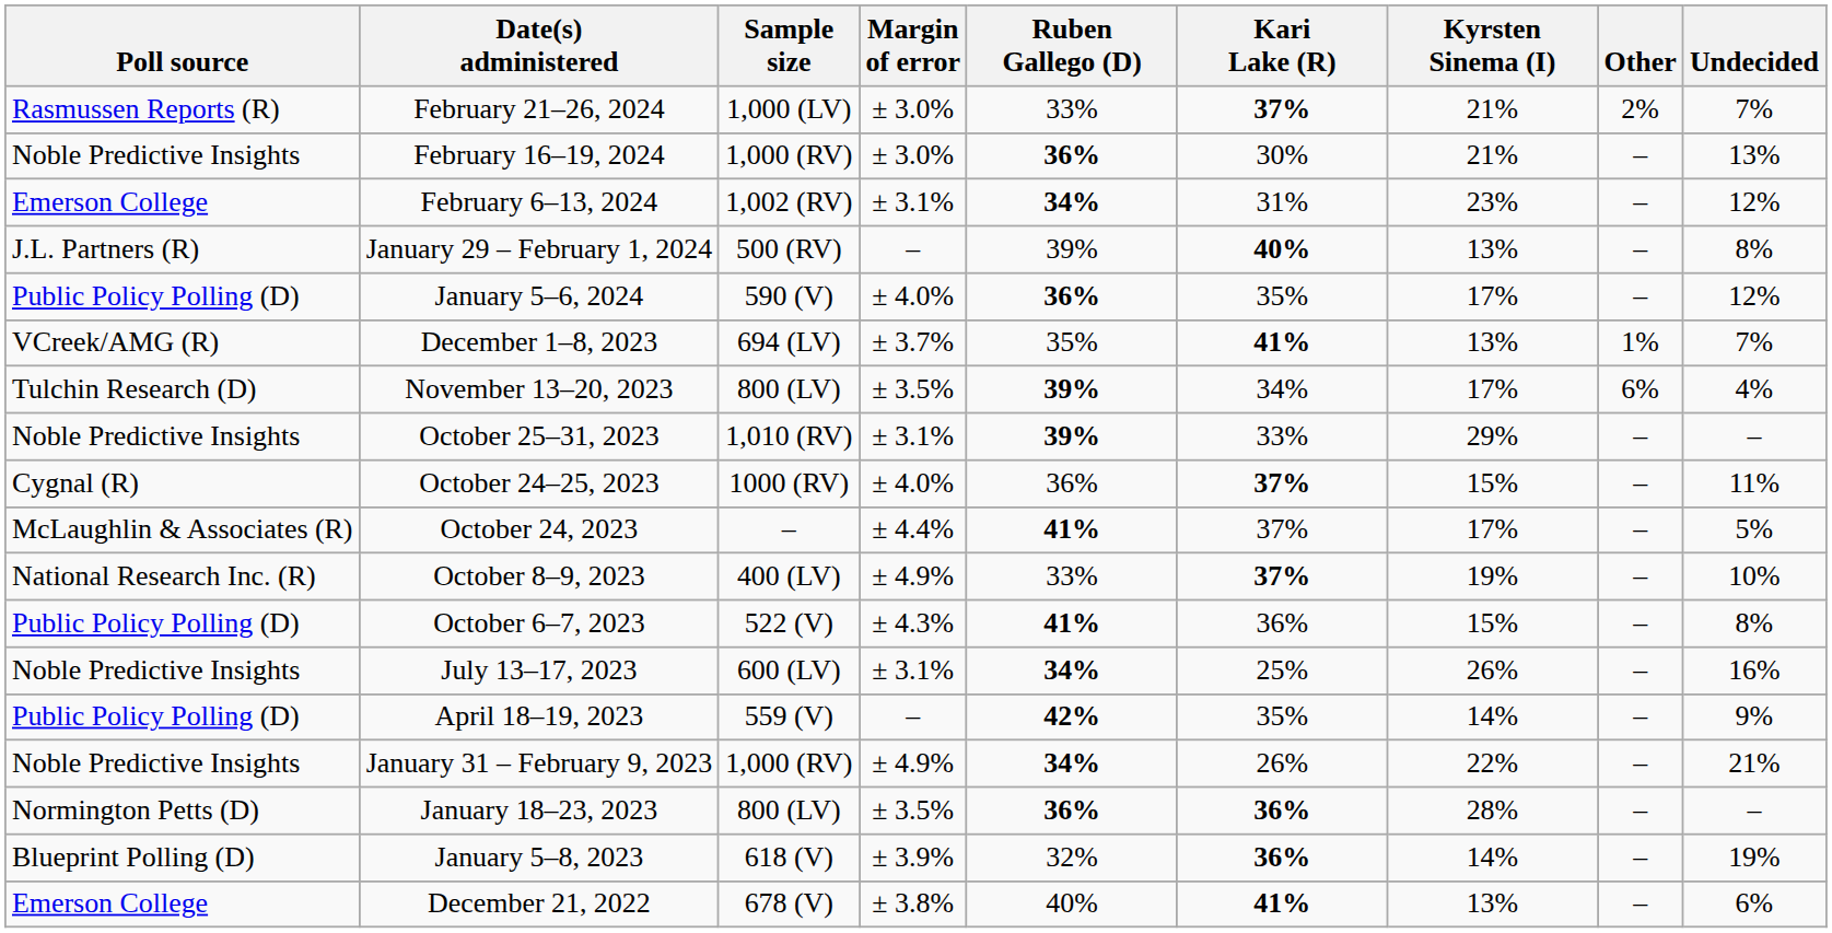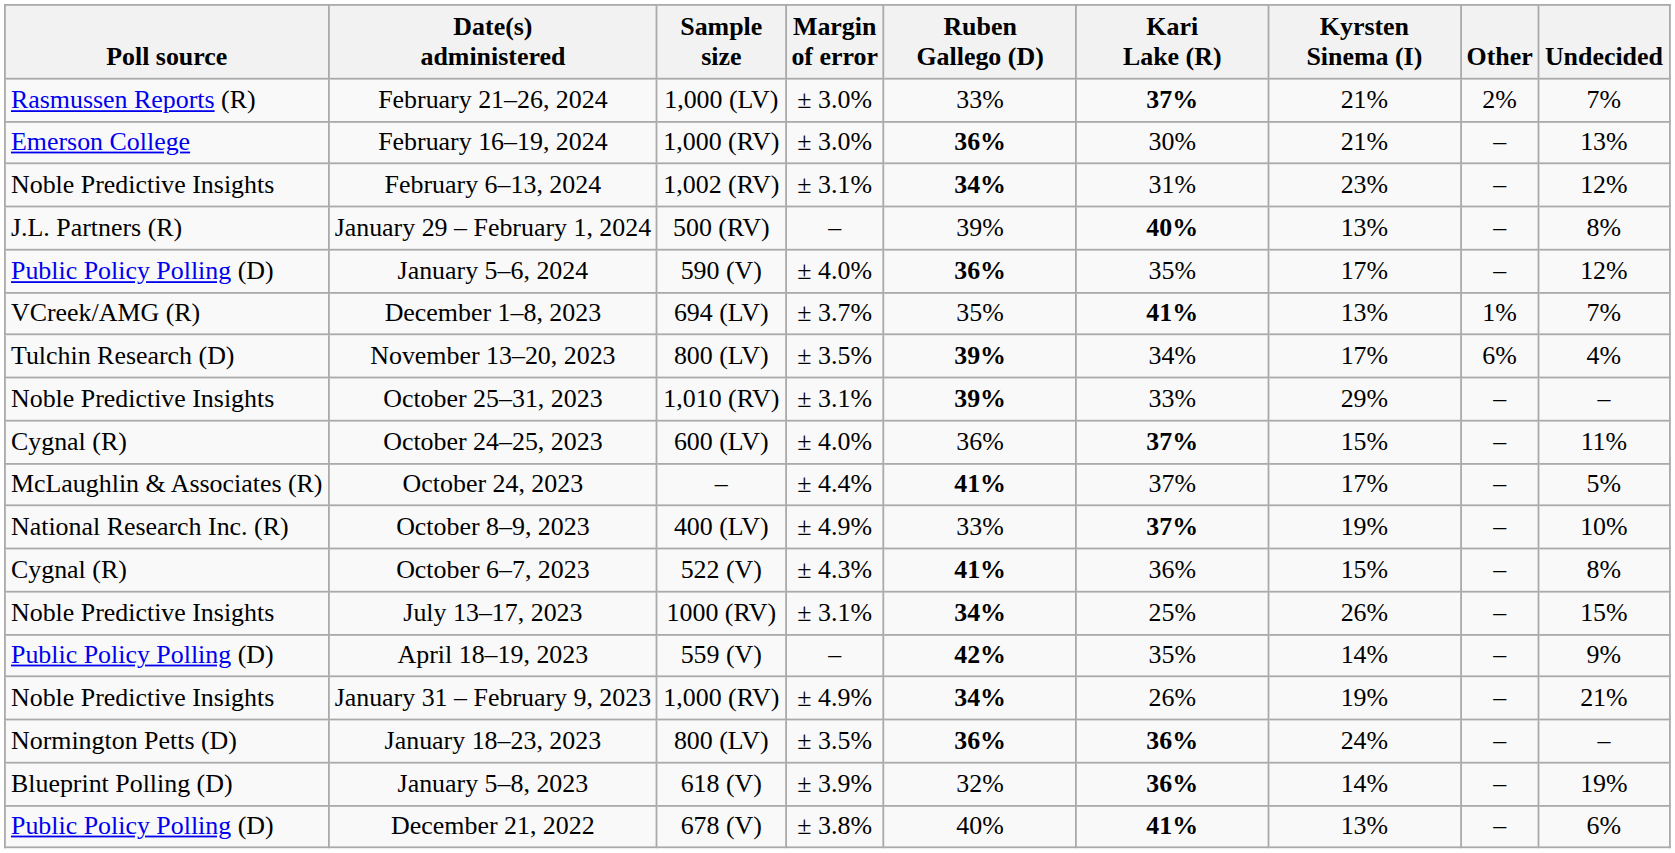February 16–19, 2024 | Poll source: Noble Predictive Insights -> Emerson College
February 6–13, 2024 | Poll source: Emerson College -> Noble Predictive Insights
October 24–25, 2023 | Sample size: 1000 (RV) -> 600 (LV)
October 6–7, 2023 | Poll source: Public Policy Polling (D) -> Cygnal (R)
July 13–17, 2023 | Sample size: 600 (LV) -> 1000 (RV)
July 13–17, 2023 | Undecided: 16% -> 15%
January 31 – February 9, 2023 | Kyrsten Sinema (I): 22% -> 19%
January 18–23, 2023 | Kyrsten Sinema (I): 28% -> 24%
December 21, 2022 | Poll source: Emerson College -> Public Policy Polling (D)
